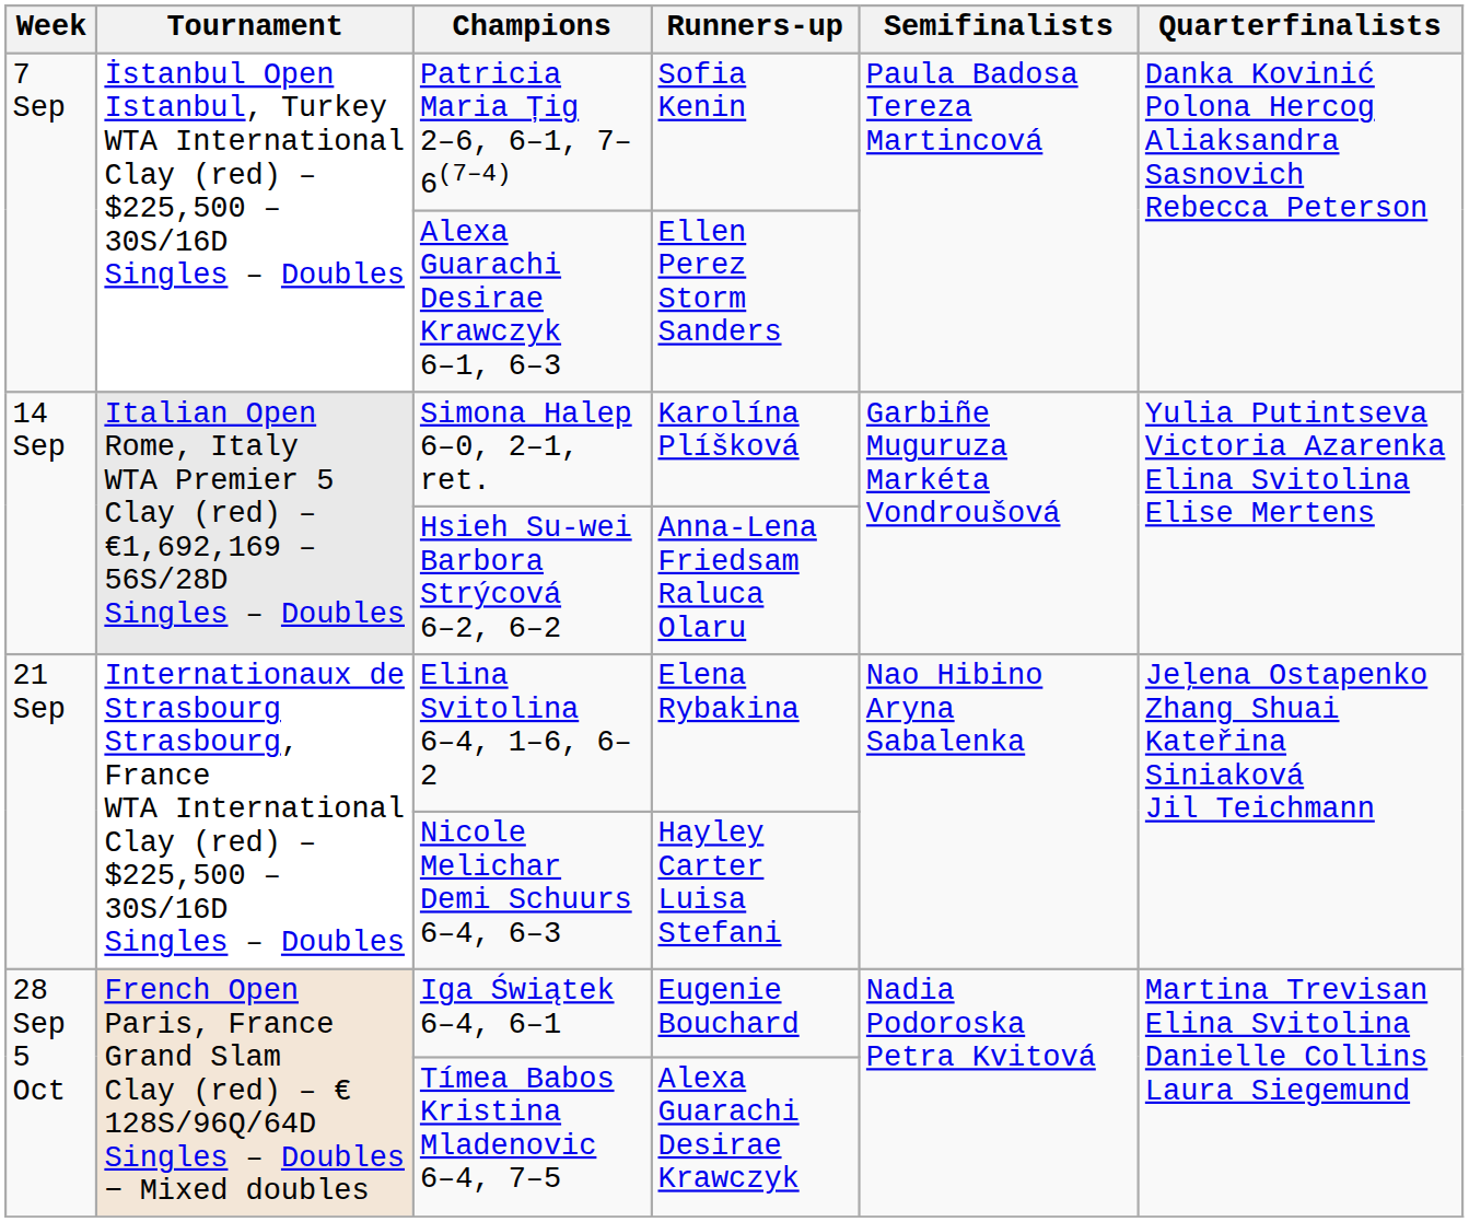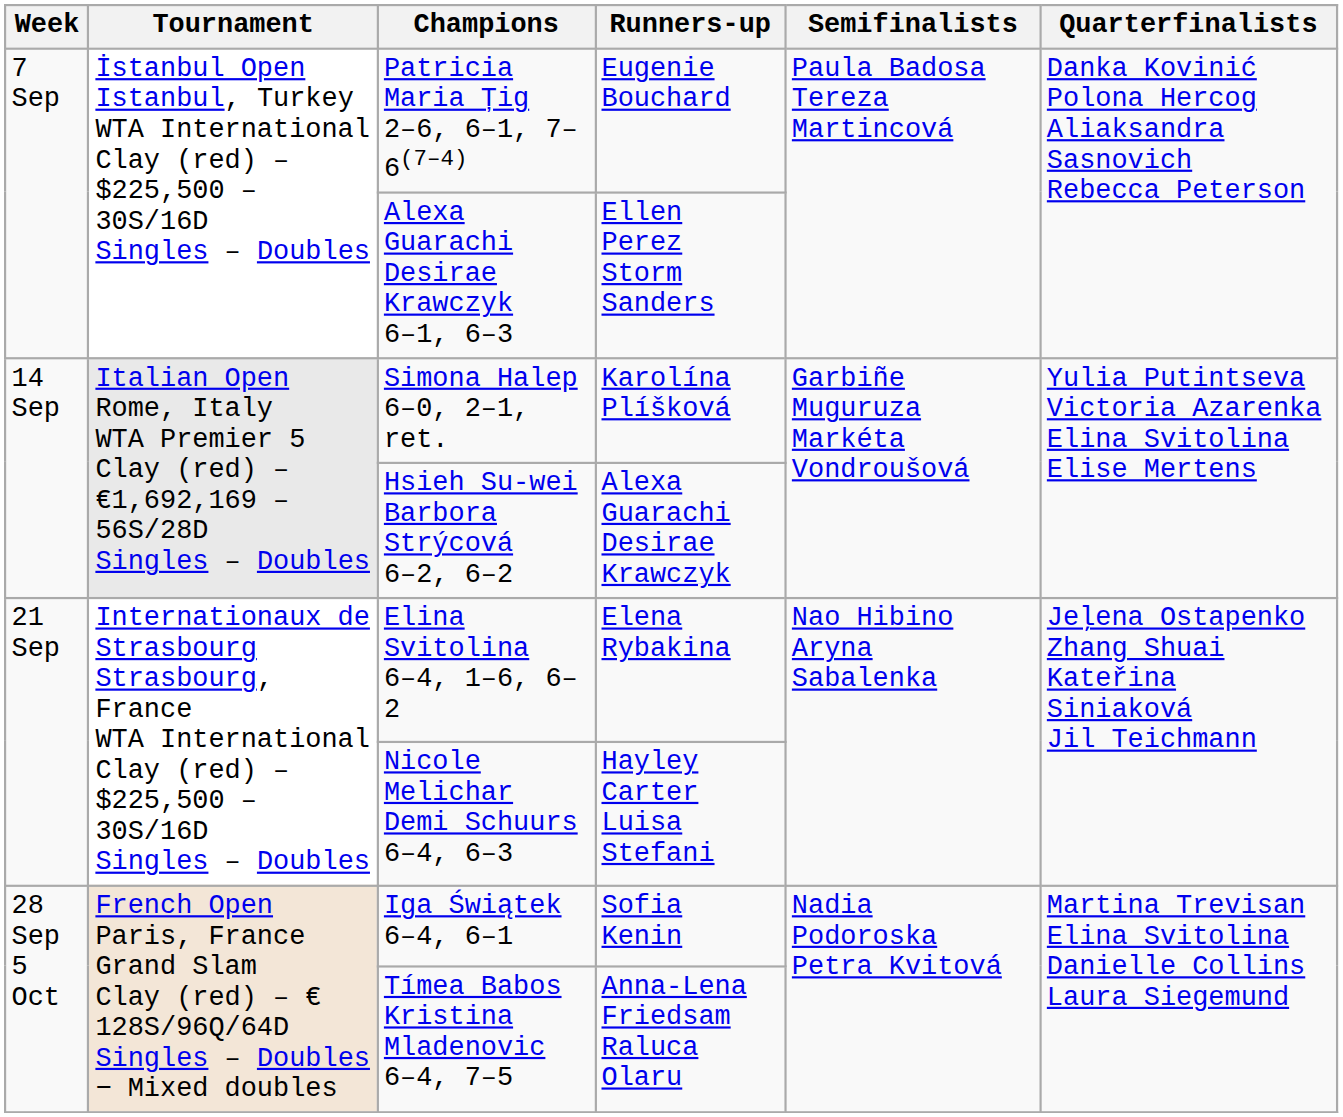Patricia Maria Țig 2–6, 6–1, 7–6(7–4) | Runners-up: Sofia Kenin -> Eugenie Bouchard
Hsieh Su-wei Barbora Strýcová 6–2, 6–2 | Runners-up: Anna-Lena Friedsam Raluca Olaru -> Alexa Guarachi Desirae Krawczyk
Iga Świątek 6–4, 6–1 | Runners-up: Eugenie Bouchard -> Sofia Kenin
Tímea Babos Kristina Mladenovic 6–4, 7–5 | Runners-up: Alexa Guarachi Desirae Krawczyk -> Anna-Lena Friedsam Raluca Olaru
